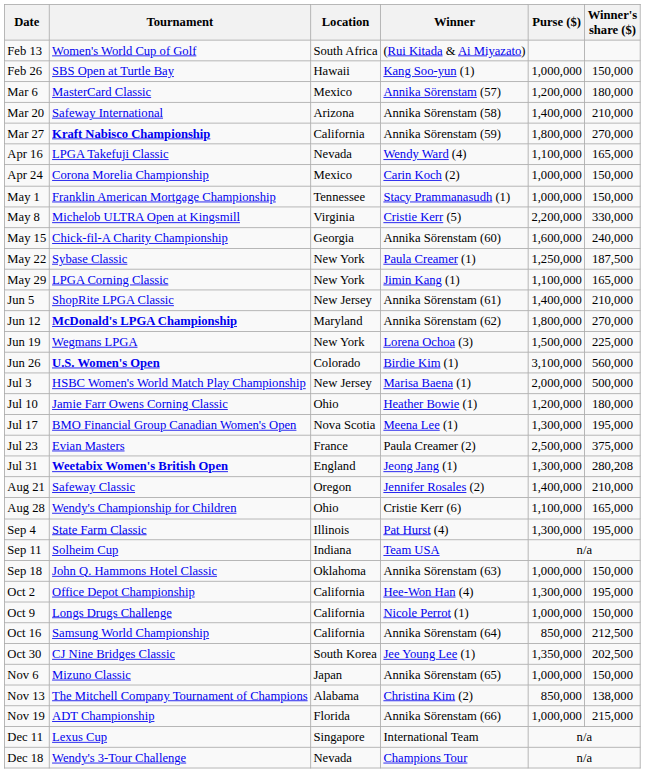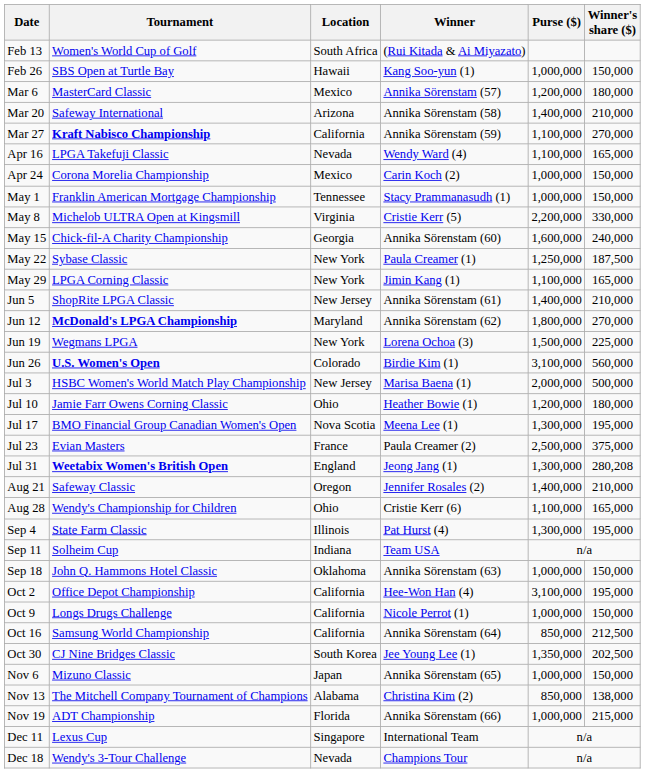Mar 27 | Purse ($): 1,800,000 -> 1,100,000
Oct 2 | Purse ($): 1,300,000 -> 3,100,000
